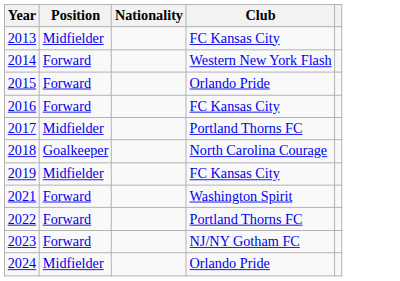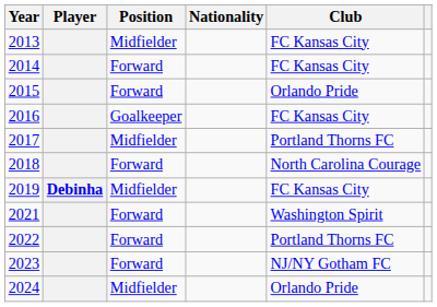+ column: Player | Debinha
2014 | Club: Western New York Flash -> FC Kansas City
2016 | Position: Forward -> Goalkeeper
2018 | Position: Goalkeeper -> Forward
